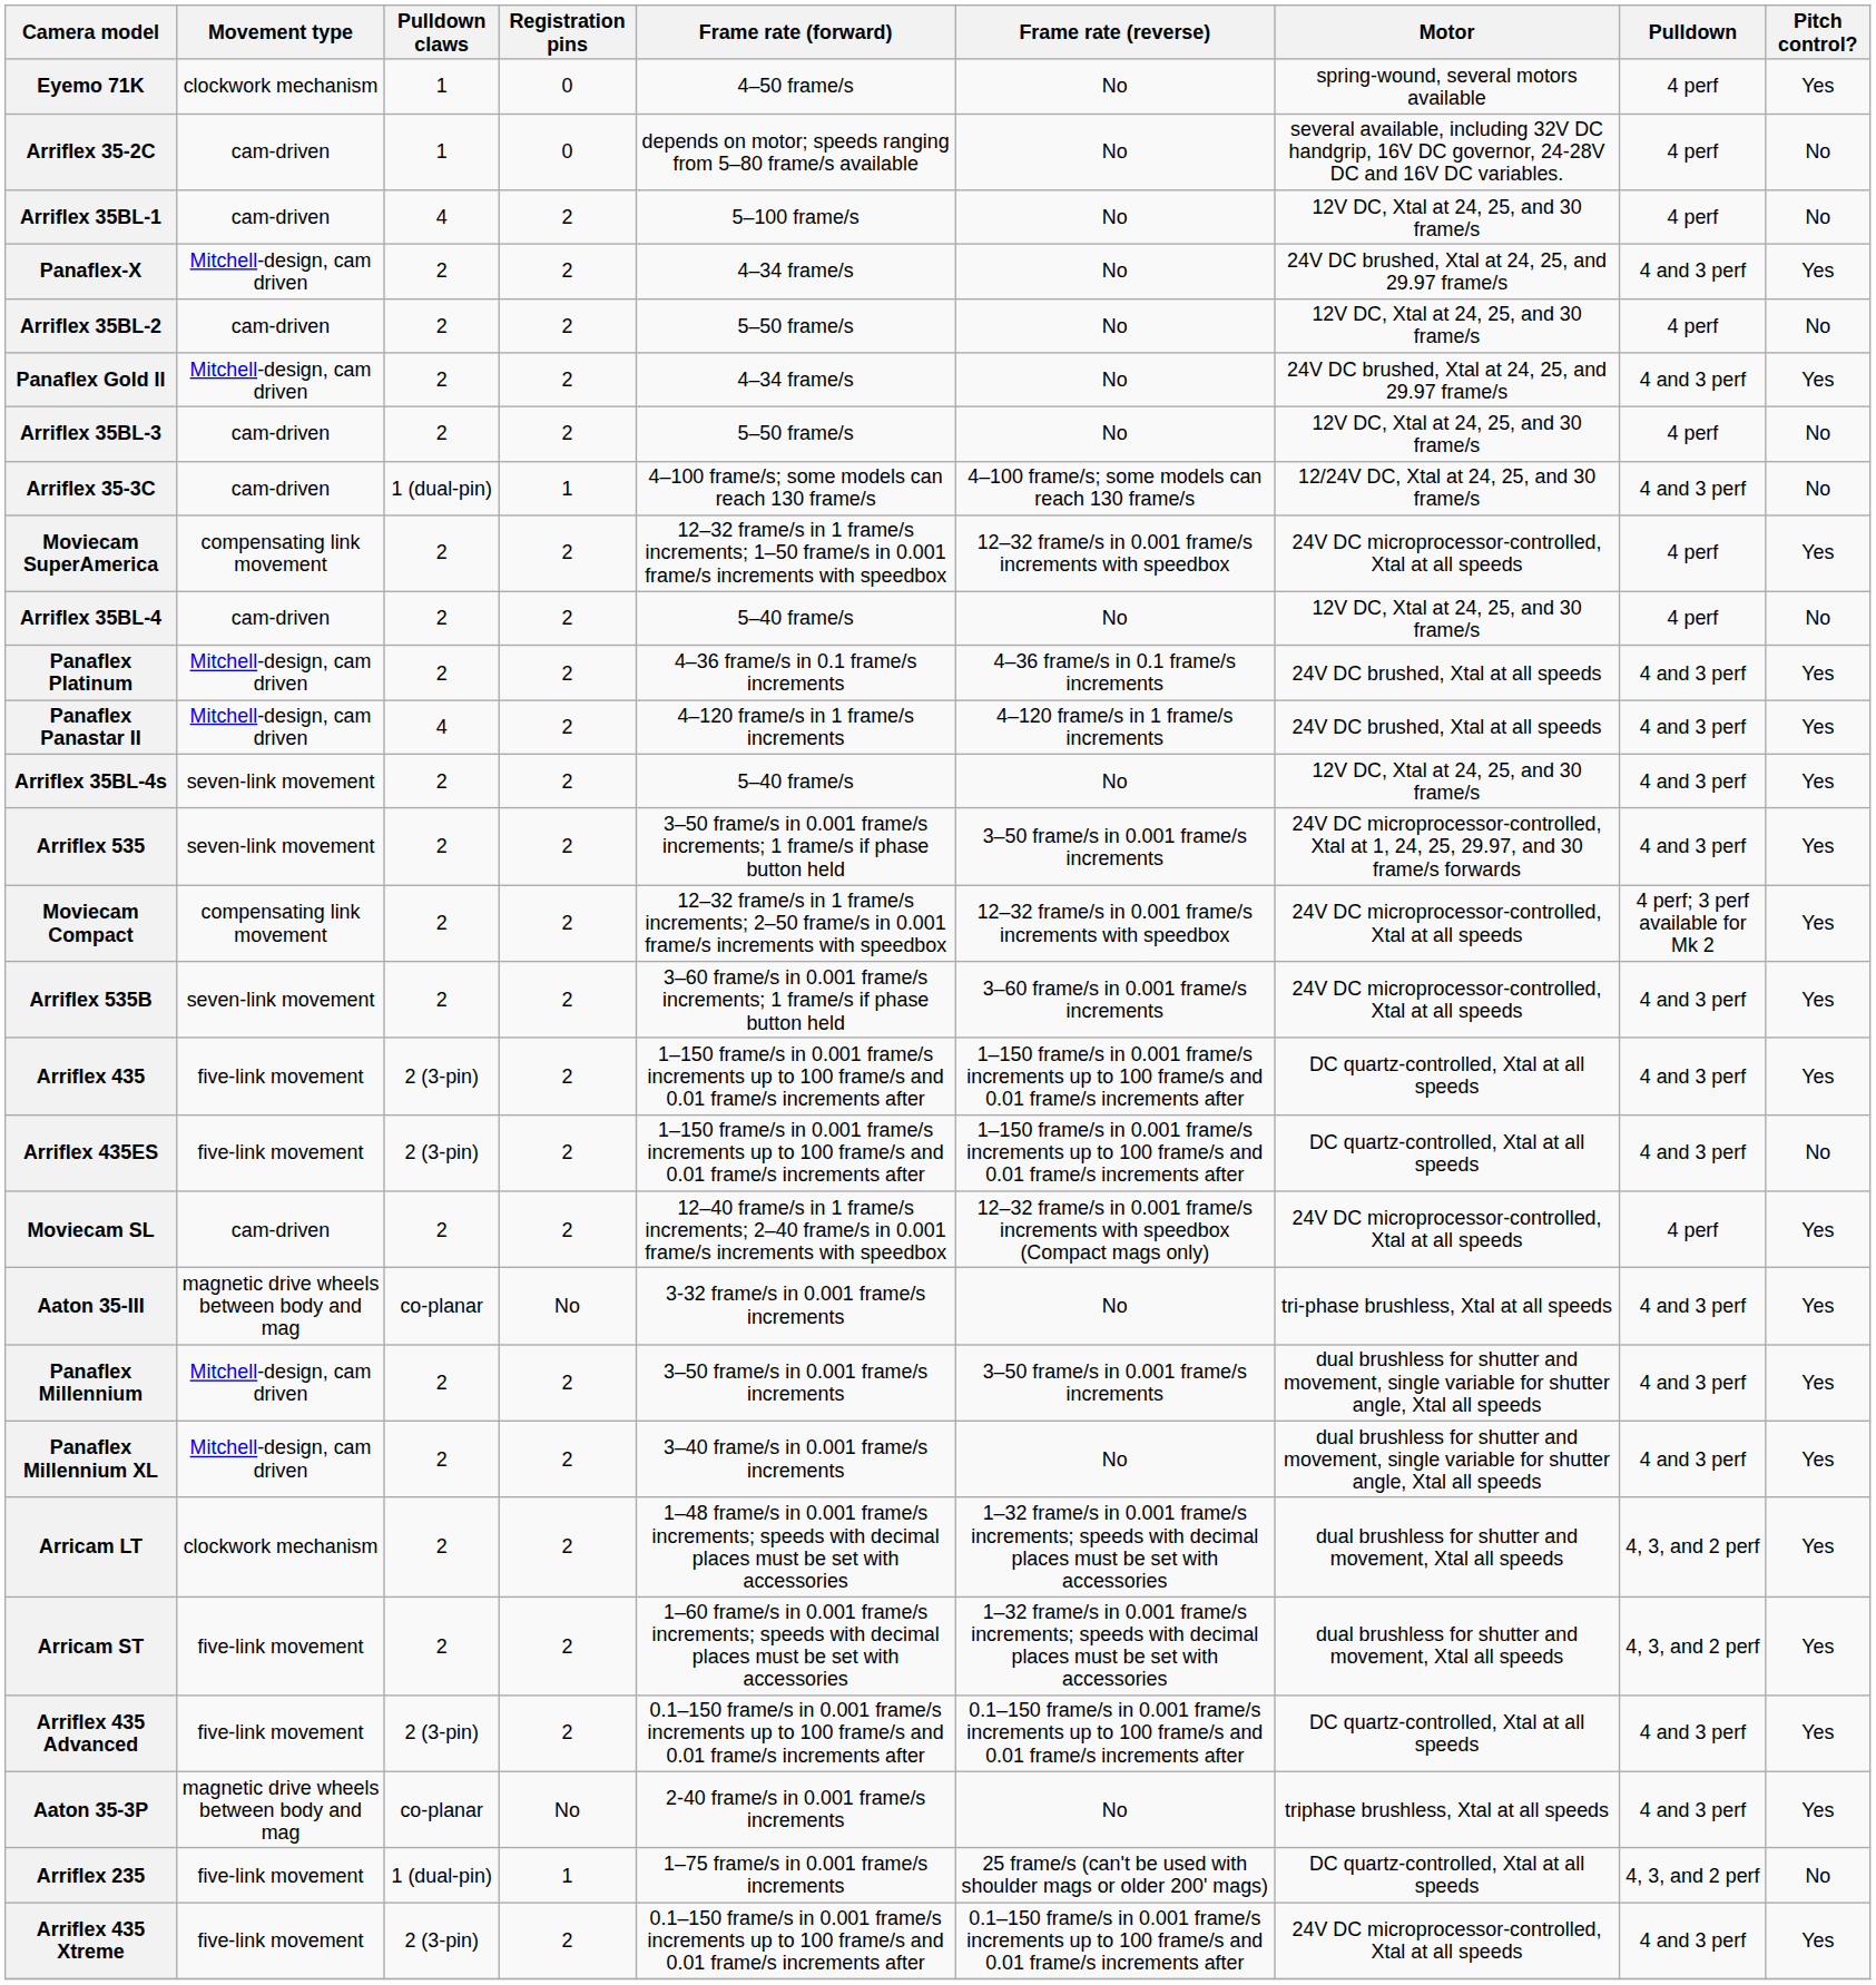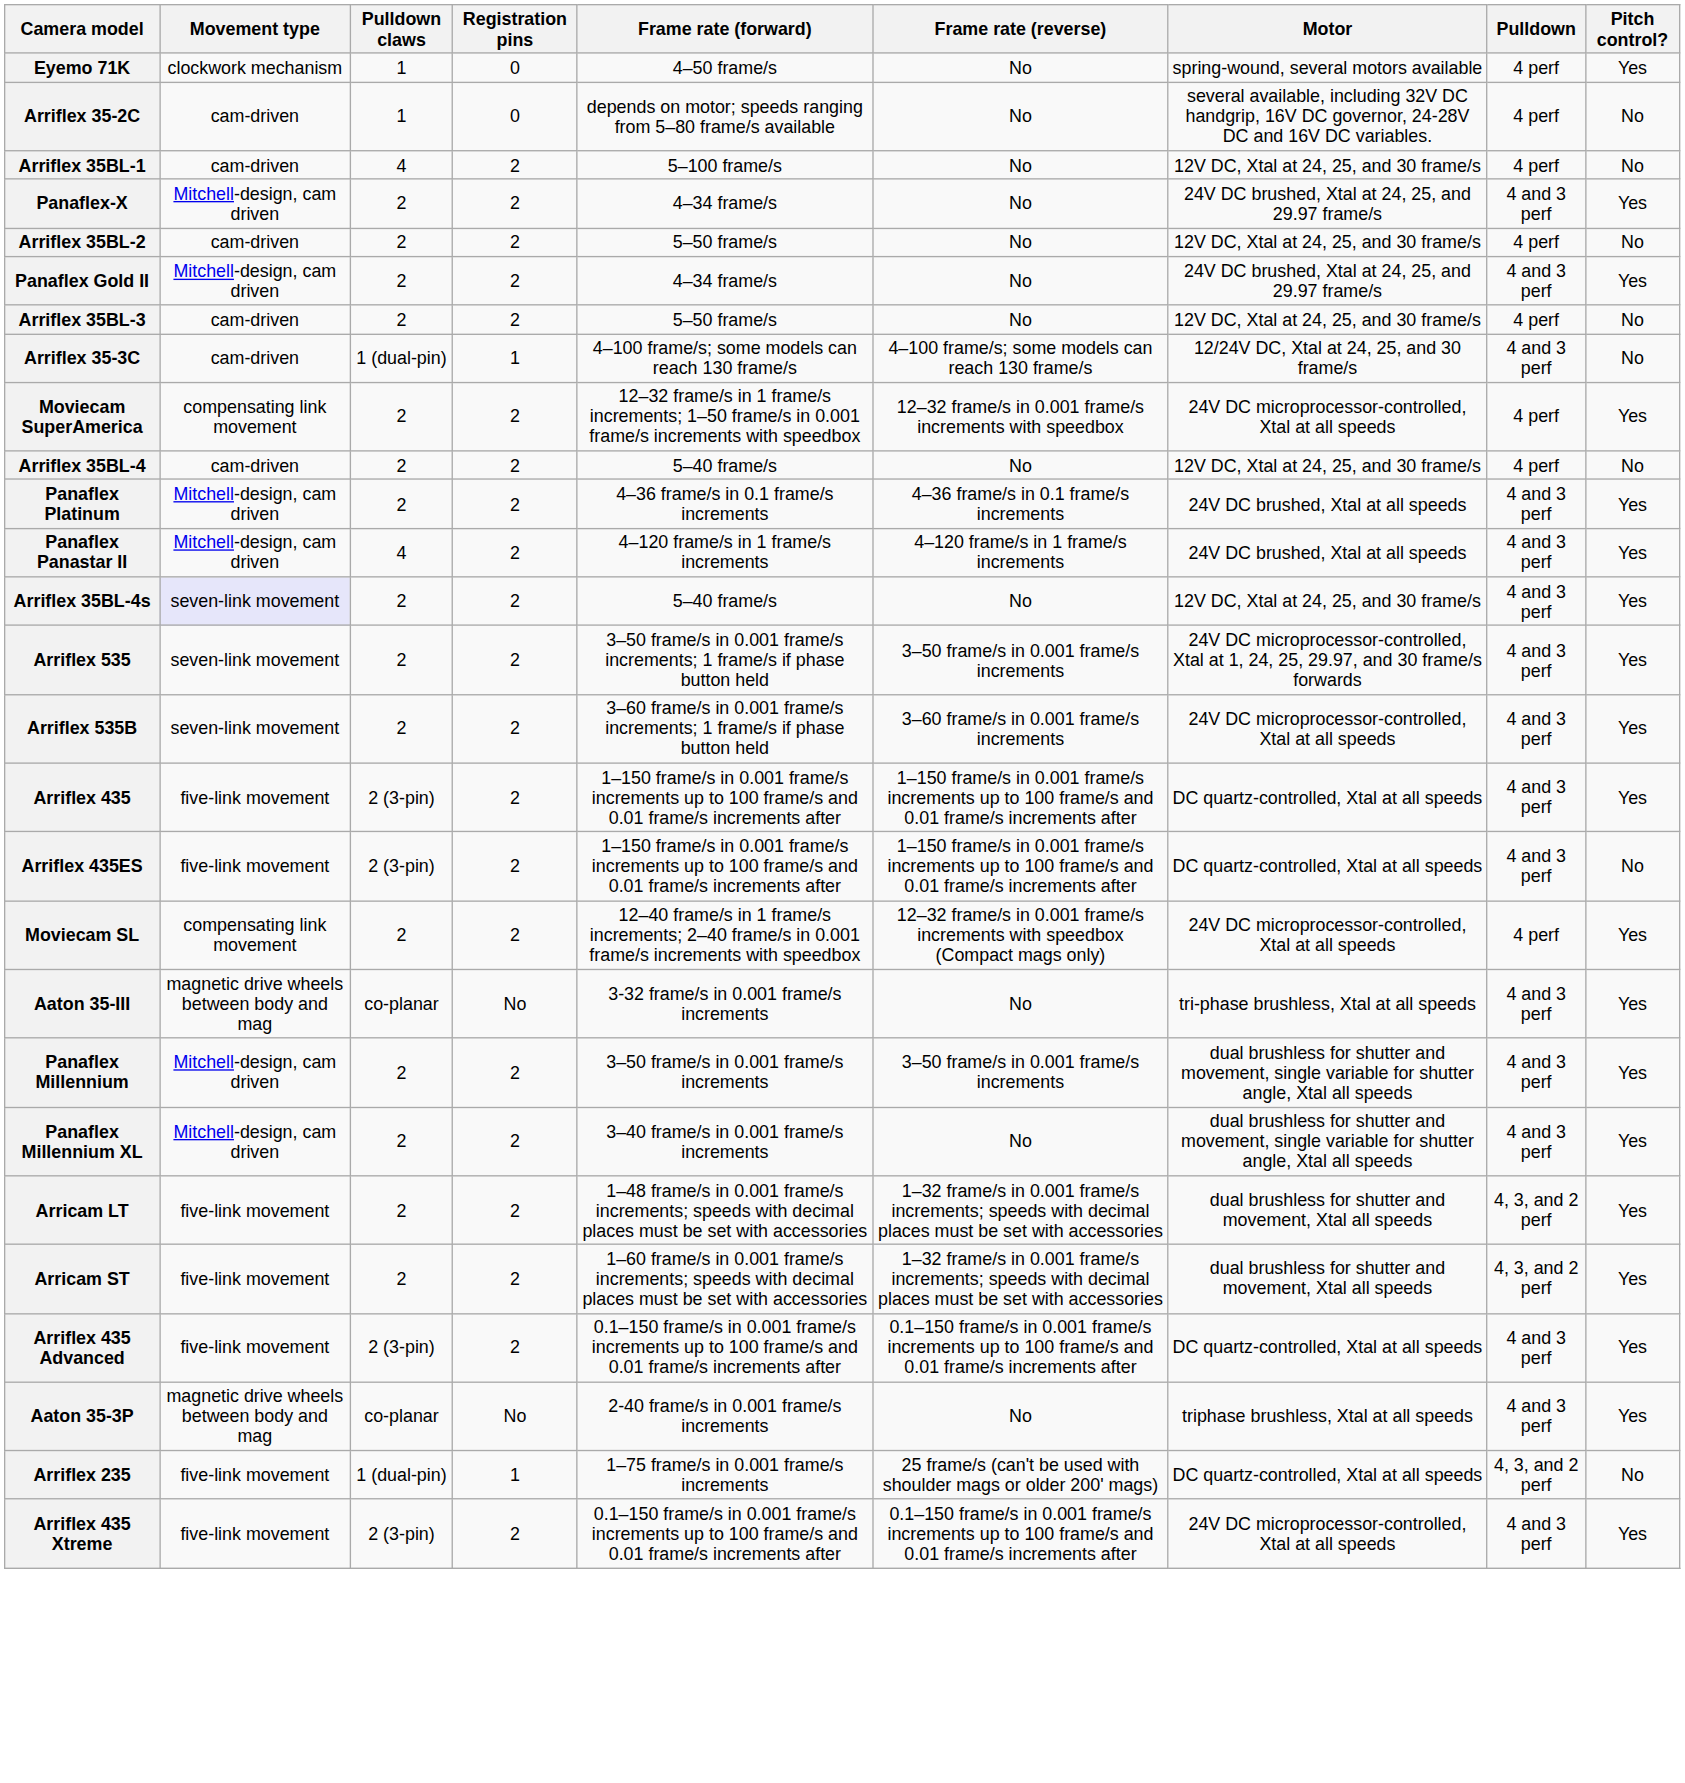Arriflex 35BL-4s | Movement type: no background -> lavender background
- row: Moviecam Compact | compensating link movement | 2 | 2 | 12–32 frame/s in 1 frame/s increments; 2–50 frame/s in 0.001 frame/s increments with speedbox | 12–32 frame/s in 0.001 frame/s increments with speedbox | 24V DC microprocessor-controlled, Xtal at all speeds | 4 perf; 3 perf available for Mk 2 | Yes
Moviecam SL | Movement type: cam-driven -> compensating link movement
Arricam LT | Movement type: clockwork mechanism -> five-link movement
